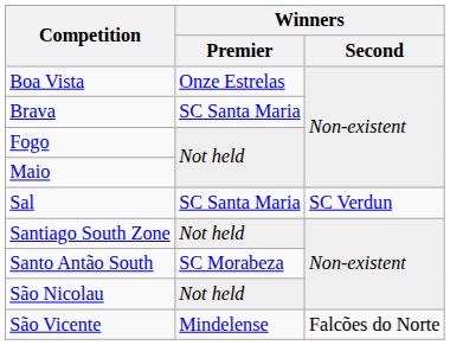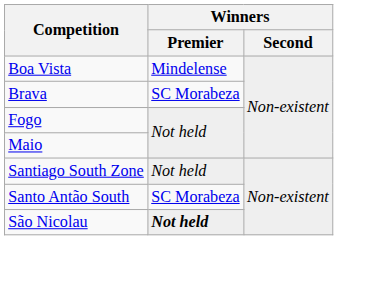Boa Vista | Winners / Premier: Onze Estrelas -> Mindelense
Brava | Winners / Premier: SC Santa Maria -> SC Morabeza
- row: Sal | SC Santa Maria | SC Verdun
São Nicolau | Winners / Premier: normal -> bold
- row: São Vicente | Mindelense | Falcões do Norte
